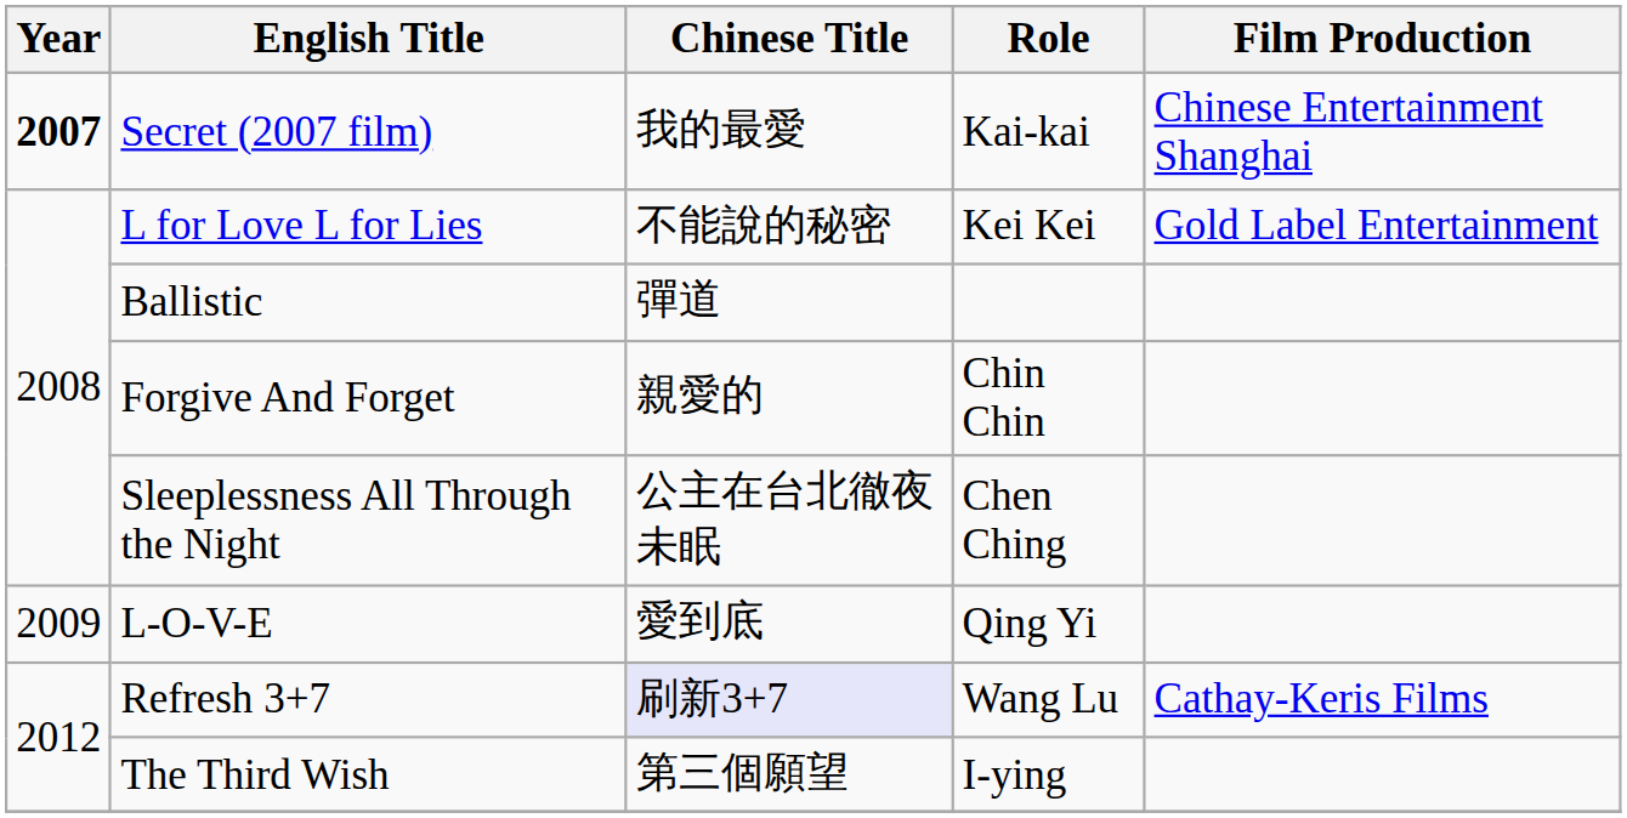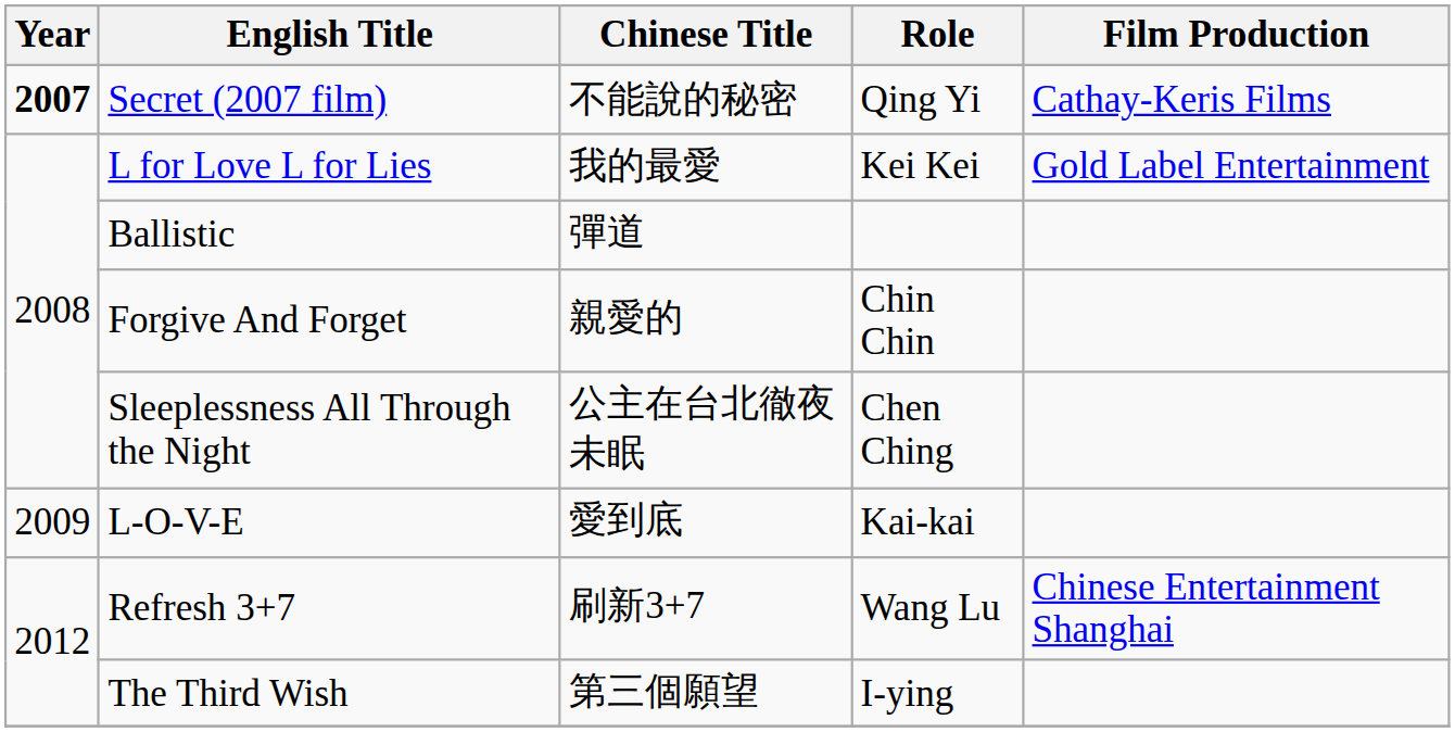Secret (2007 film) | Chinese Title: 我的最愛 -> 不能說的秘密
Secret (2007 film) | Role: Kai-kai -> Qing Yi
Secret (2007 film) | Film Production: Chinese Entertainment Shanghai -> Cathay-Keris Films
L for Love L for Lies | Chinese Title: 不能說的秘密 -> 我的最愛
L-O-V-E | Role: Qing Yi -> Kai-kai
Refresh 3+7 | Chinese Title: lavender background -> no background
Refresh 3+7 | Film Production: Cathay-Keris Films -> Chinese Entertainment Shanghai
